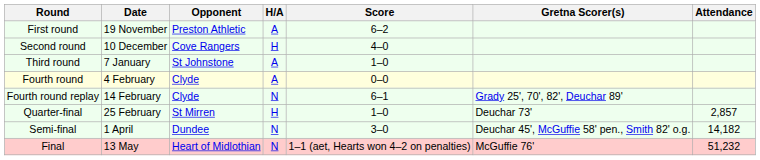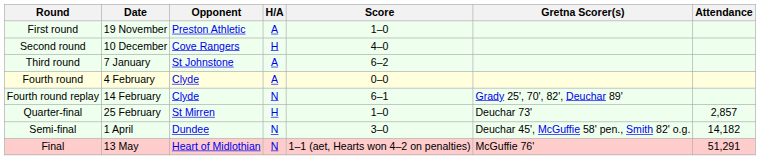First round | Score: 6–2 -> 1–0
Third round | Score: 1–0 -> 6–2
Final | Attendance: 51,232 -> 51,291
